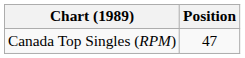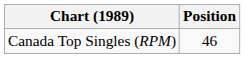Canada Top Singles (RPM) | Position: 47 -> 46
